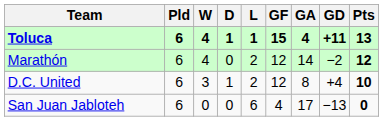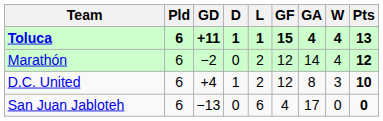columns swapped: W <-> GD
